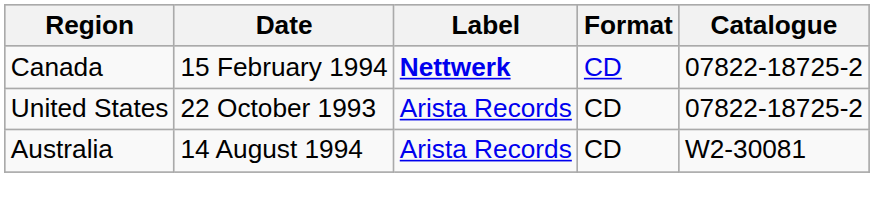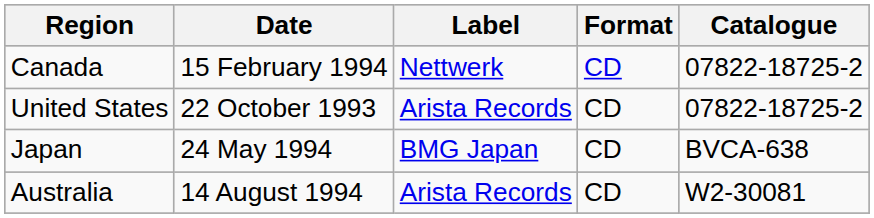Canada | Label: bold -> normal
+ row: Japan | 24 May 1994 | BMG Japan | CD | BVCA-638
